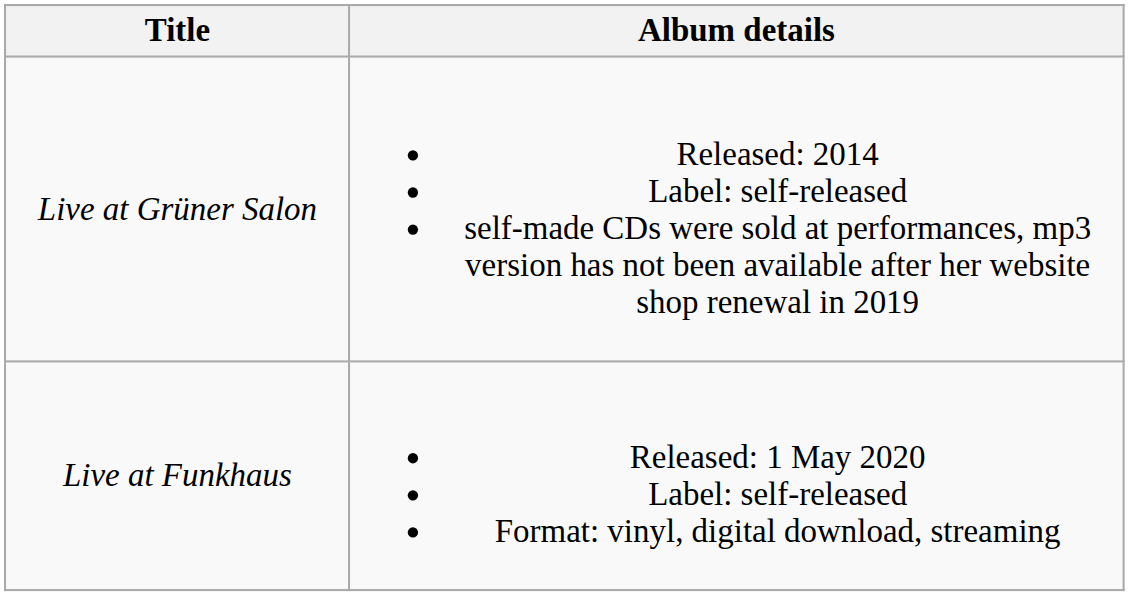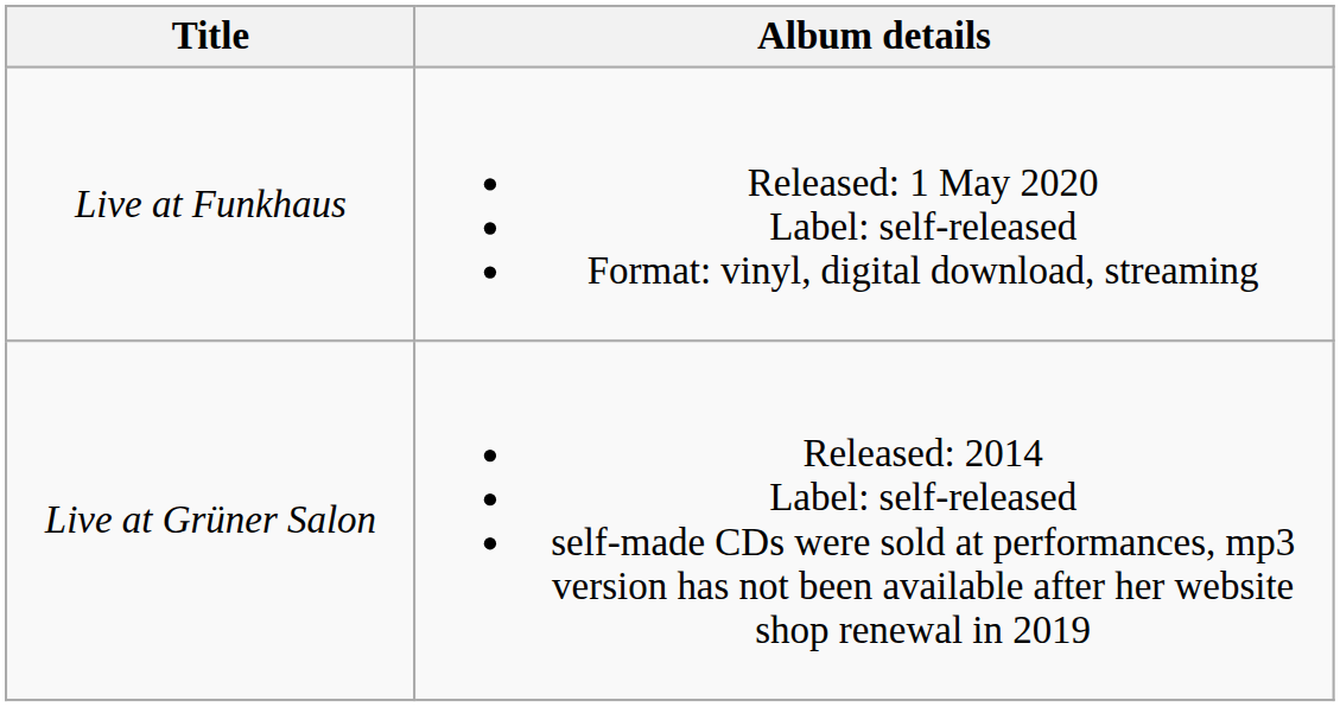rows swapped: Live at Grüner Salon <-> Live at Funkhaus
